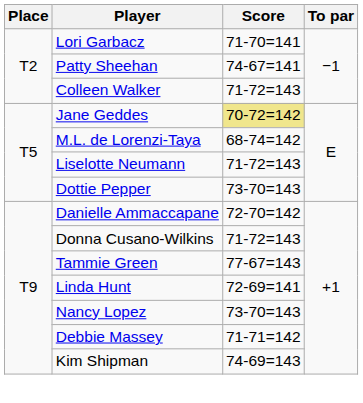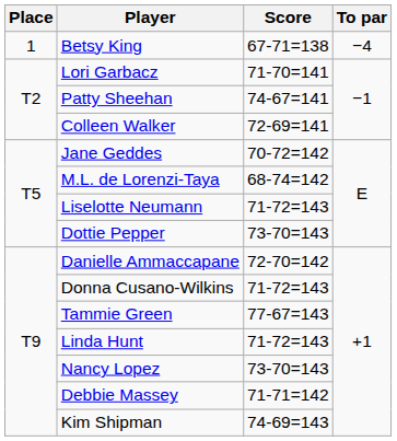+ row: 1 | Betsy King | 67-71=138 | −4
Colleen Walker | Score: 71-72=143 -> 72-69=141
Jane Geddes | Score: khaki background -> no background
Linda Hunt | Score: 72-69=141 -> 71-72=143
